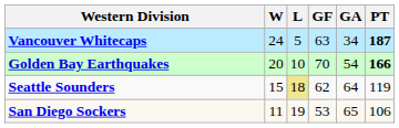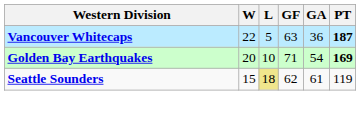Vancouver Whitecaps | W: 24 -> 22
Vancouver Whitecaps | GA: 34 -> 36
Golden Bay Earthquakes | GF: 70 -> 71
Golden Bay Earthquakes | PT: 166 -> 169
Seattle Sounders | GA: 64 -> 61
- row: San Diego Sockers | 11 | 19 | 53 | 65 | 106
